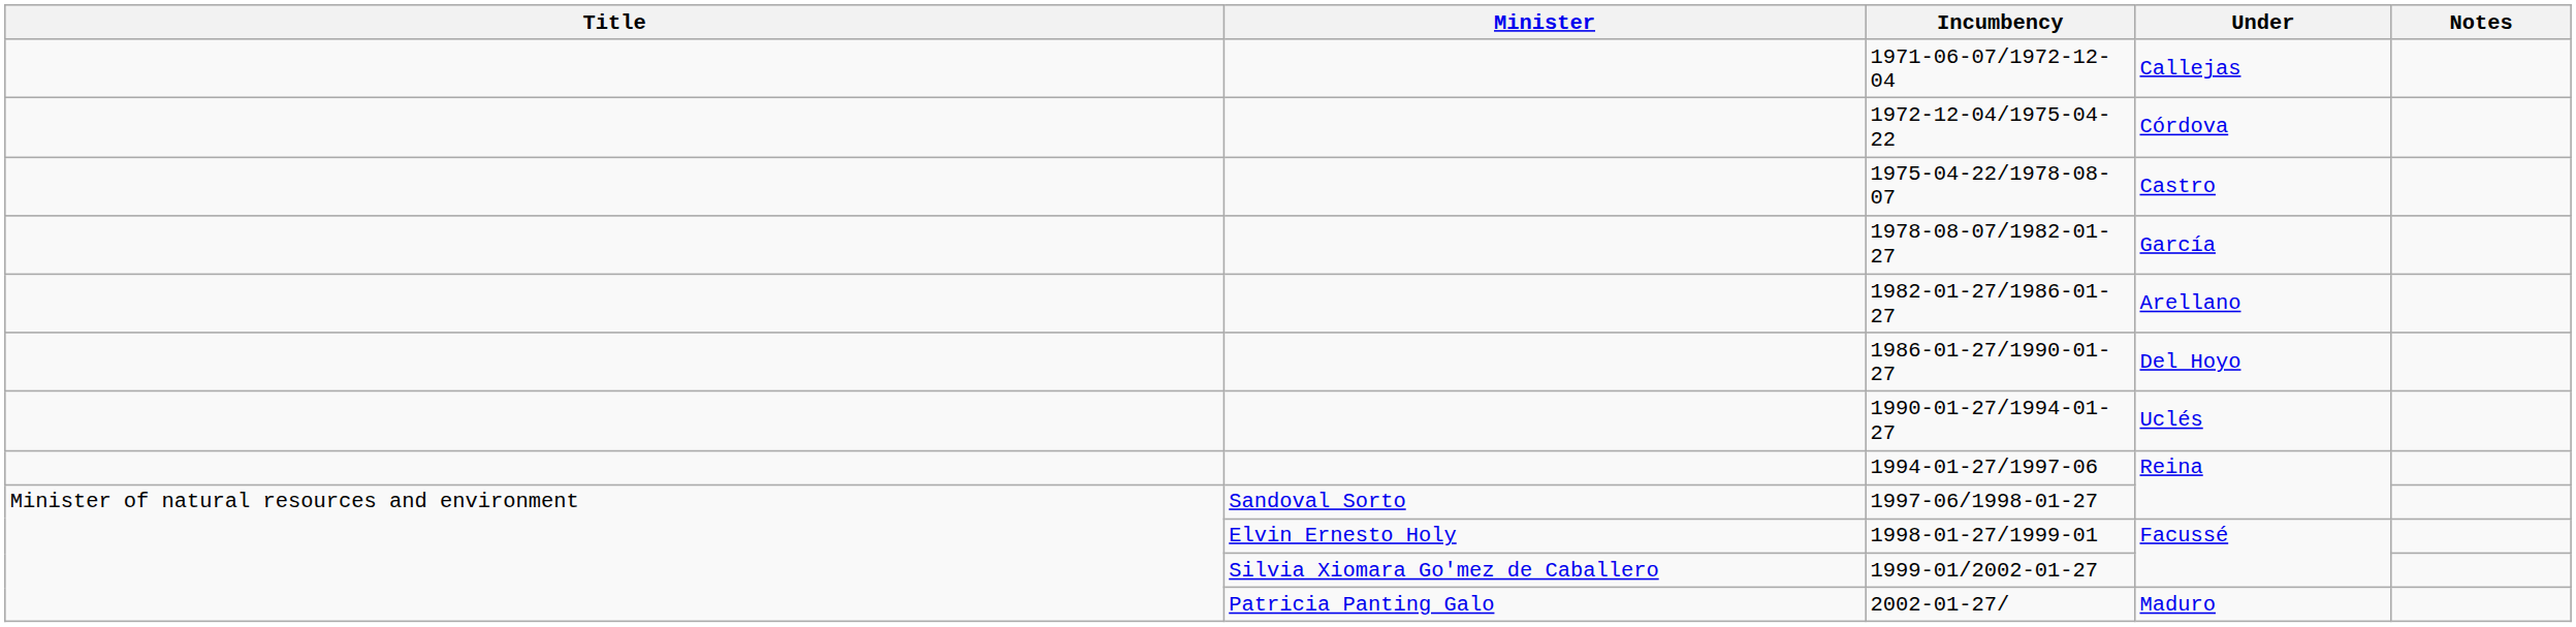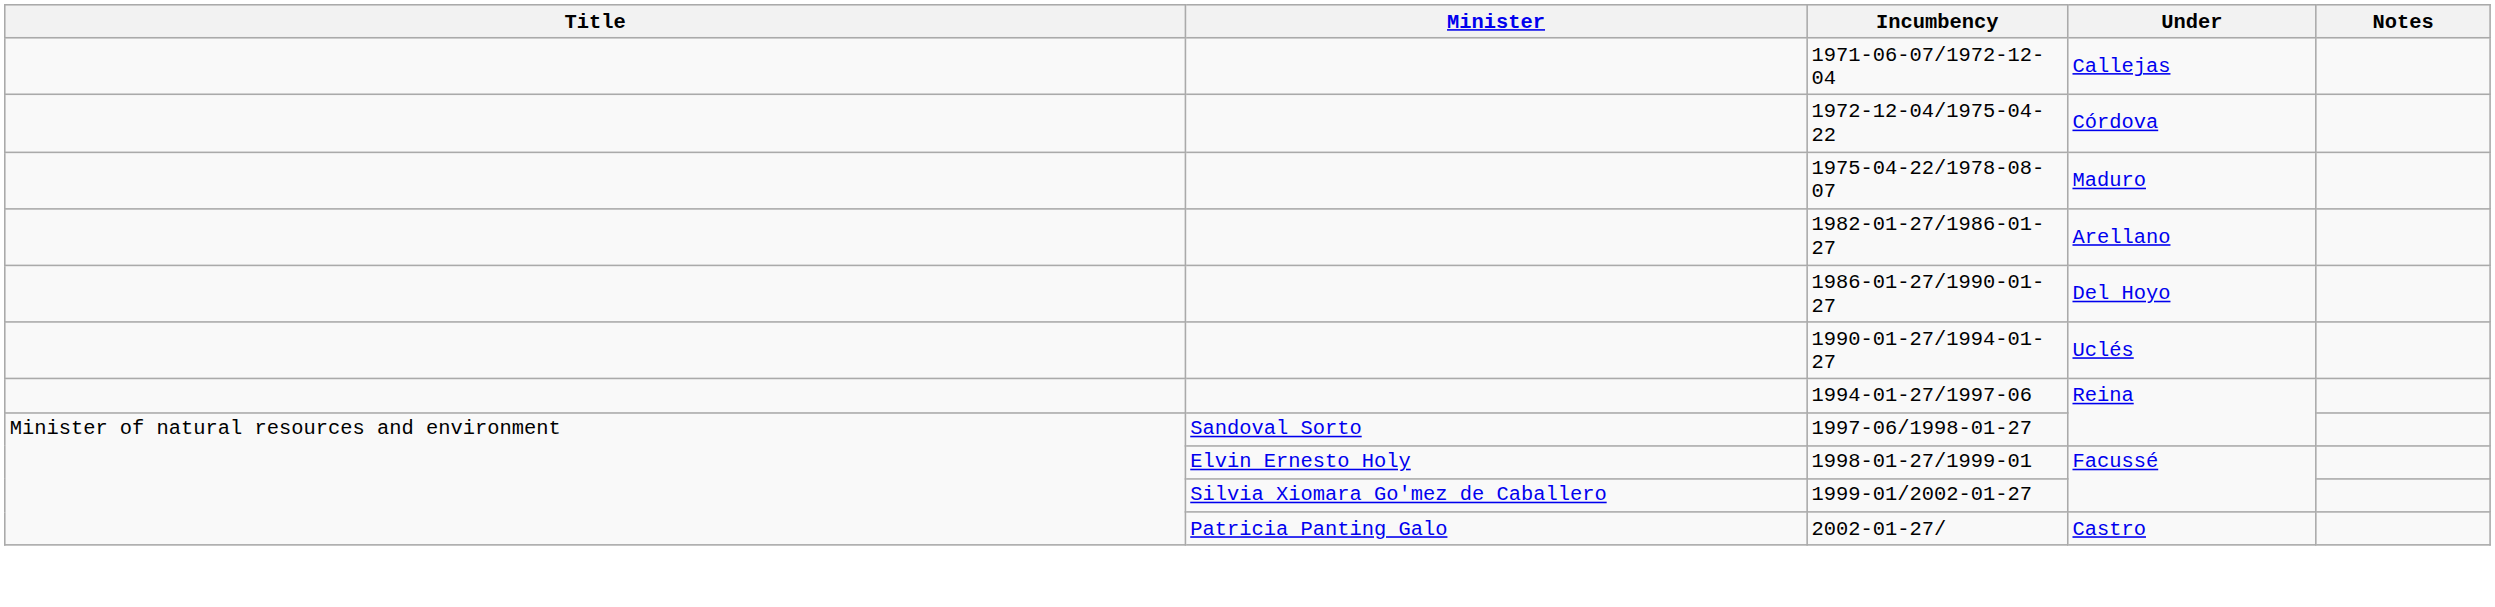1975-04-22/1978-08-07 | Under: Castro -> Maduro
- row: 1978-08-07/1982-01-27 | García
2002-01-27/ | Under: Maduro -> Castro
